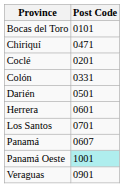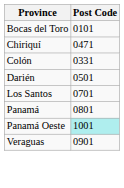- row: Coclé | 0201
- row: Herrera | 0601
Panamá | Post Code: 0607 -> 0801
